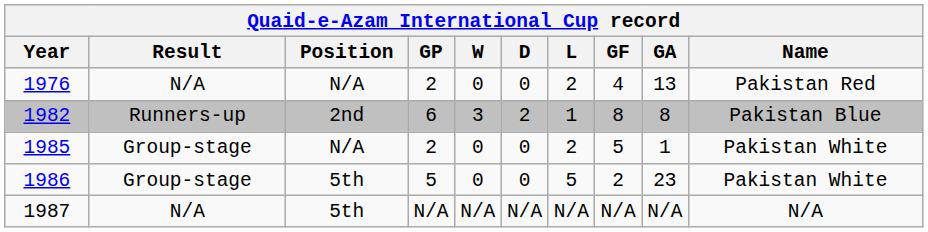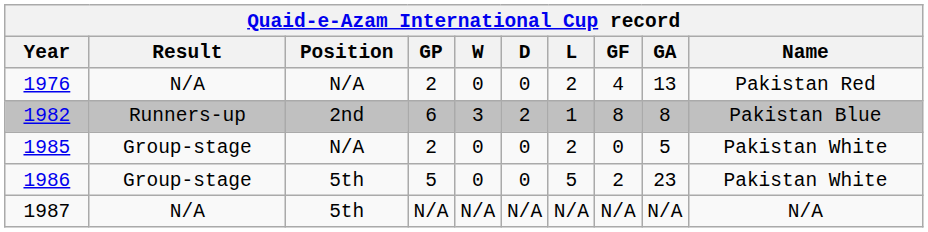1985 | GF: 5 -> 0
1985 | GA: 1 -> 5
